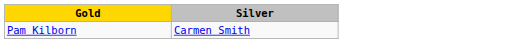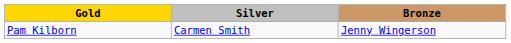+ column: Bronze | Jenny Wingerson
